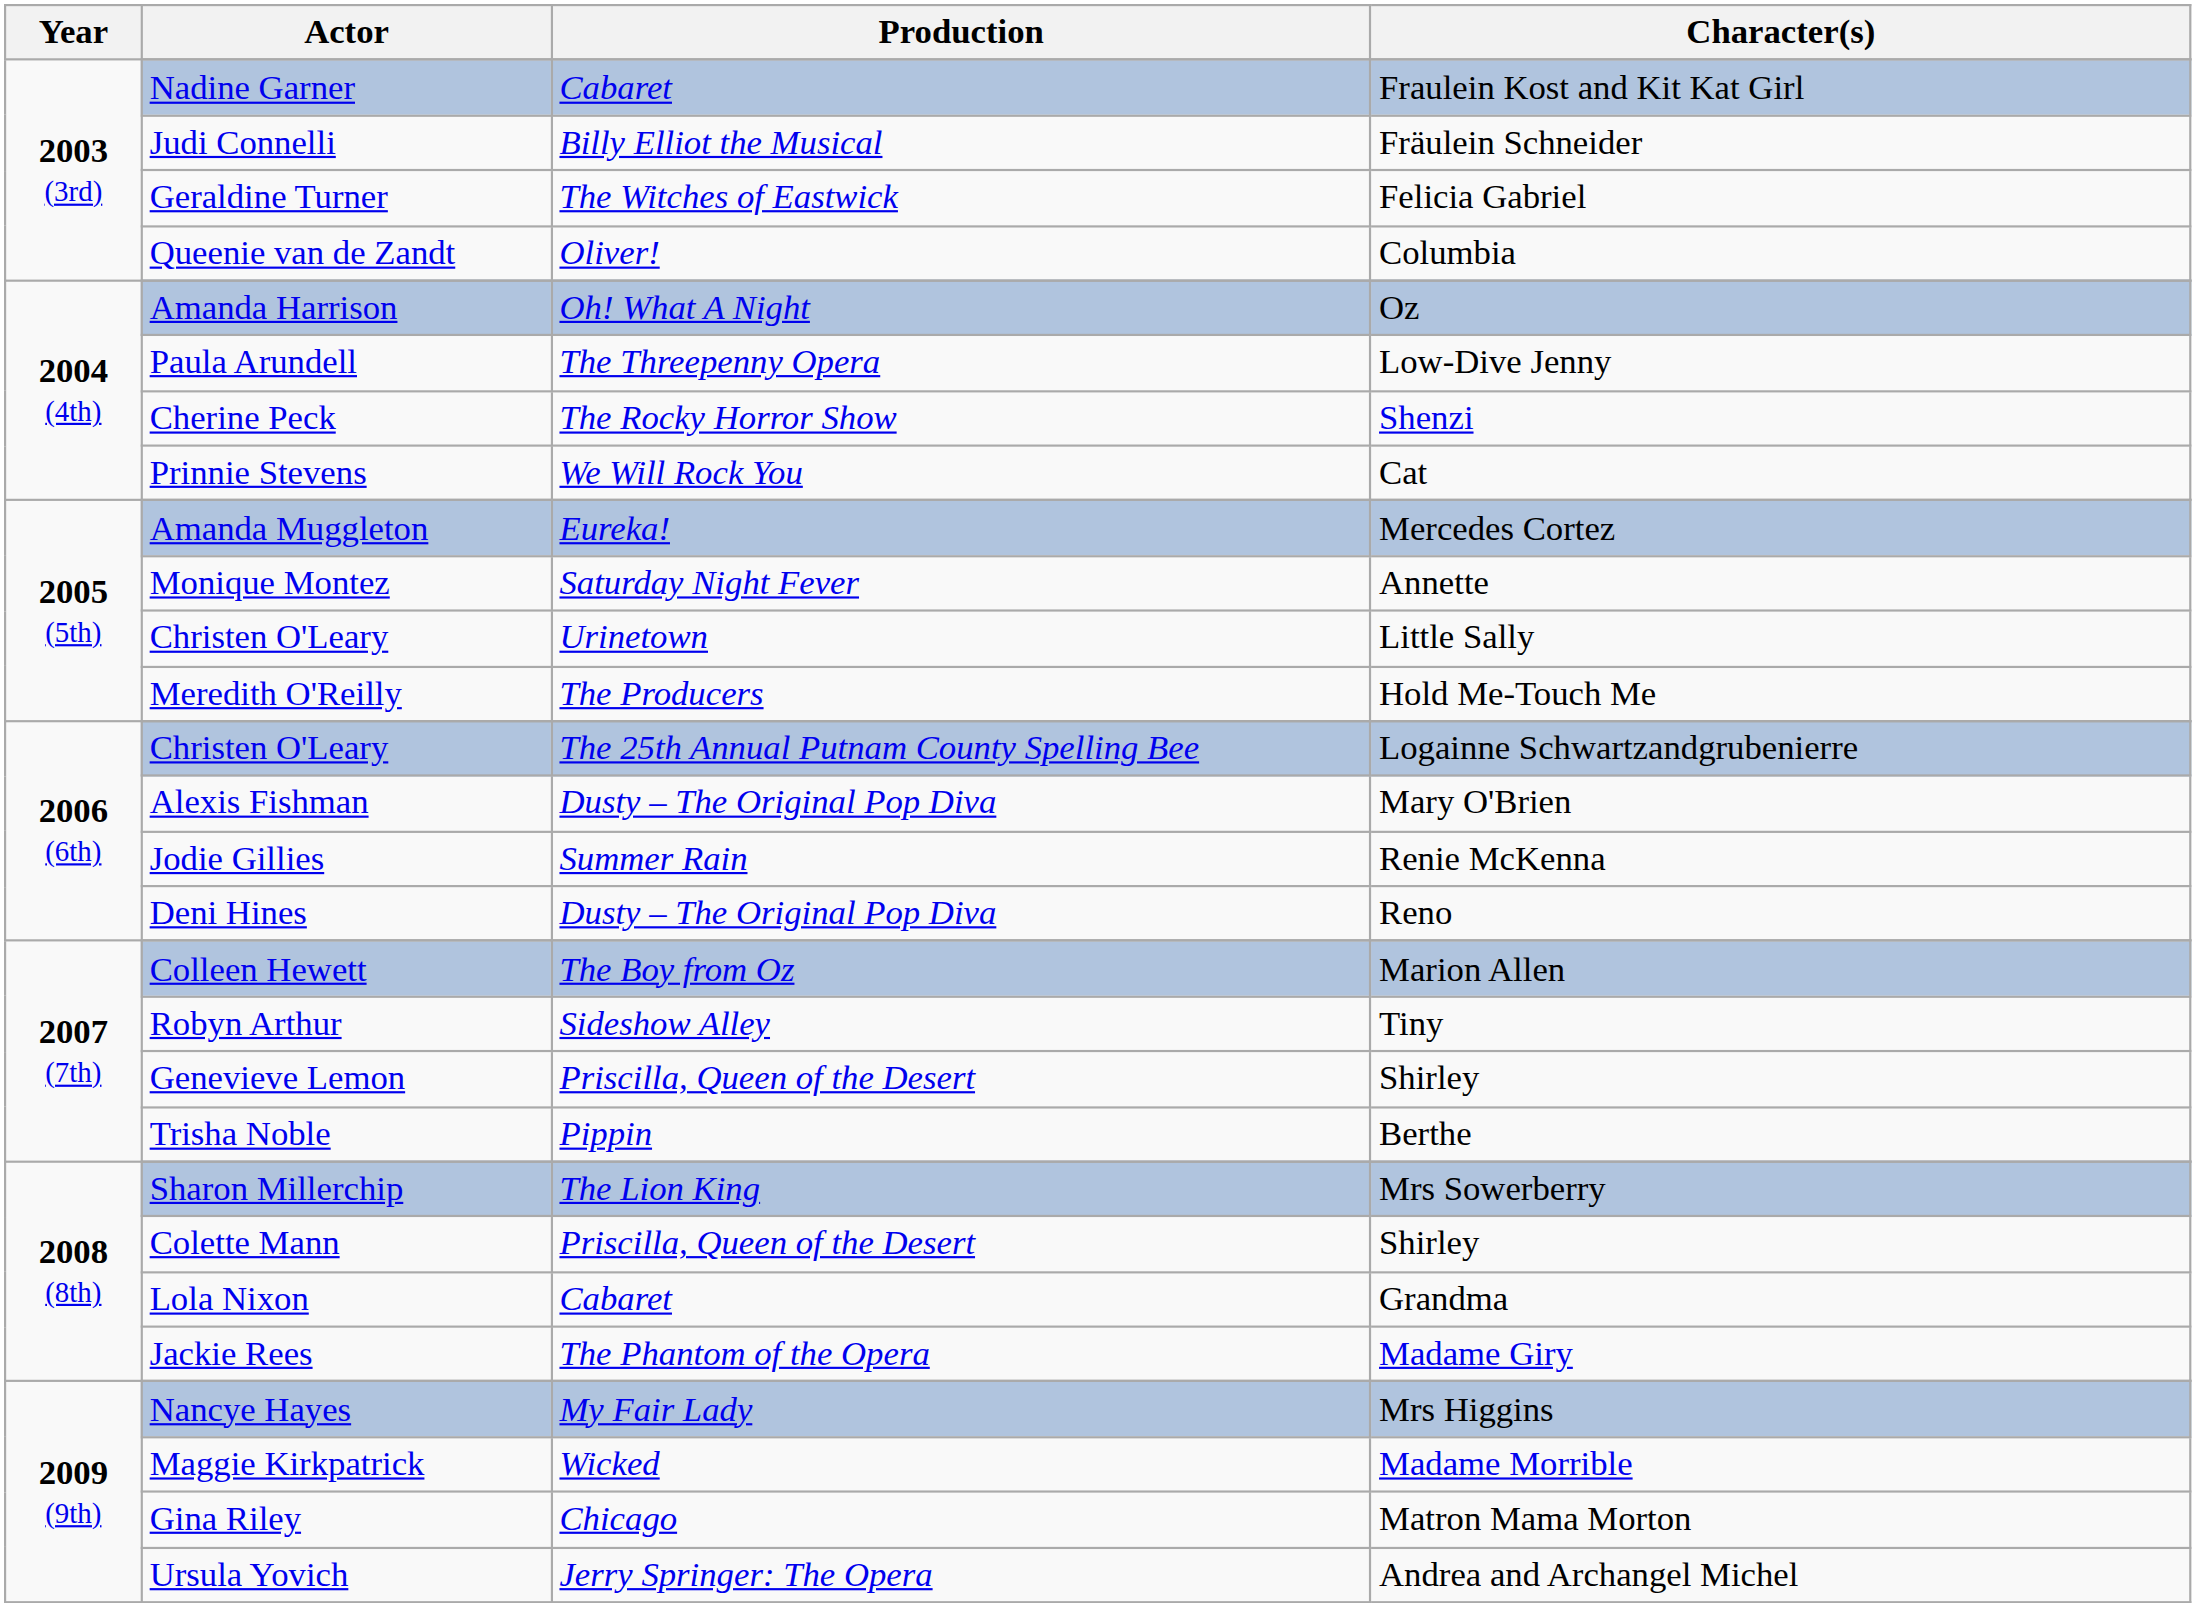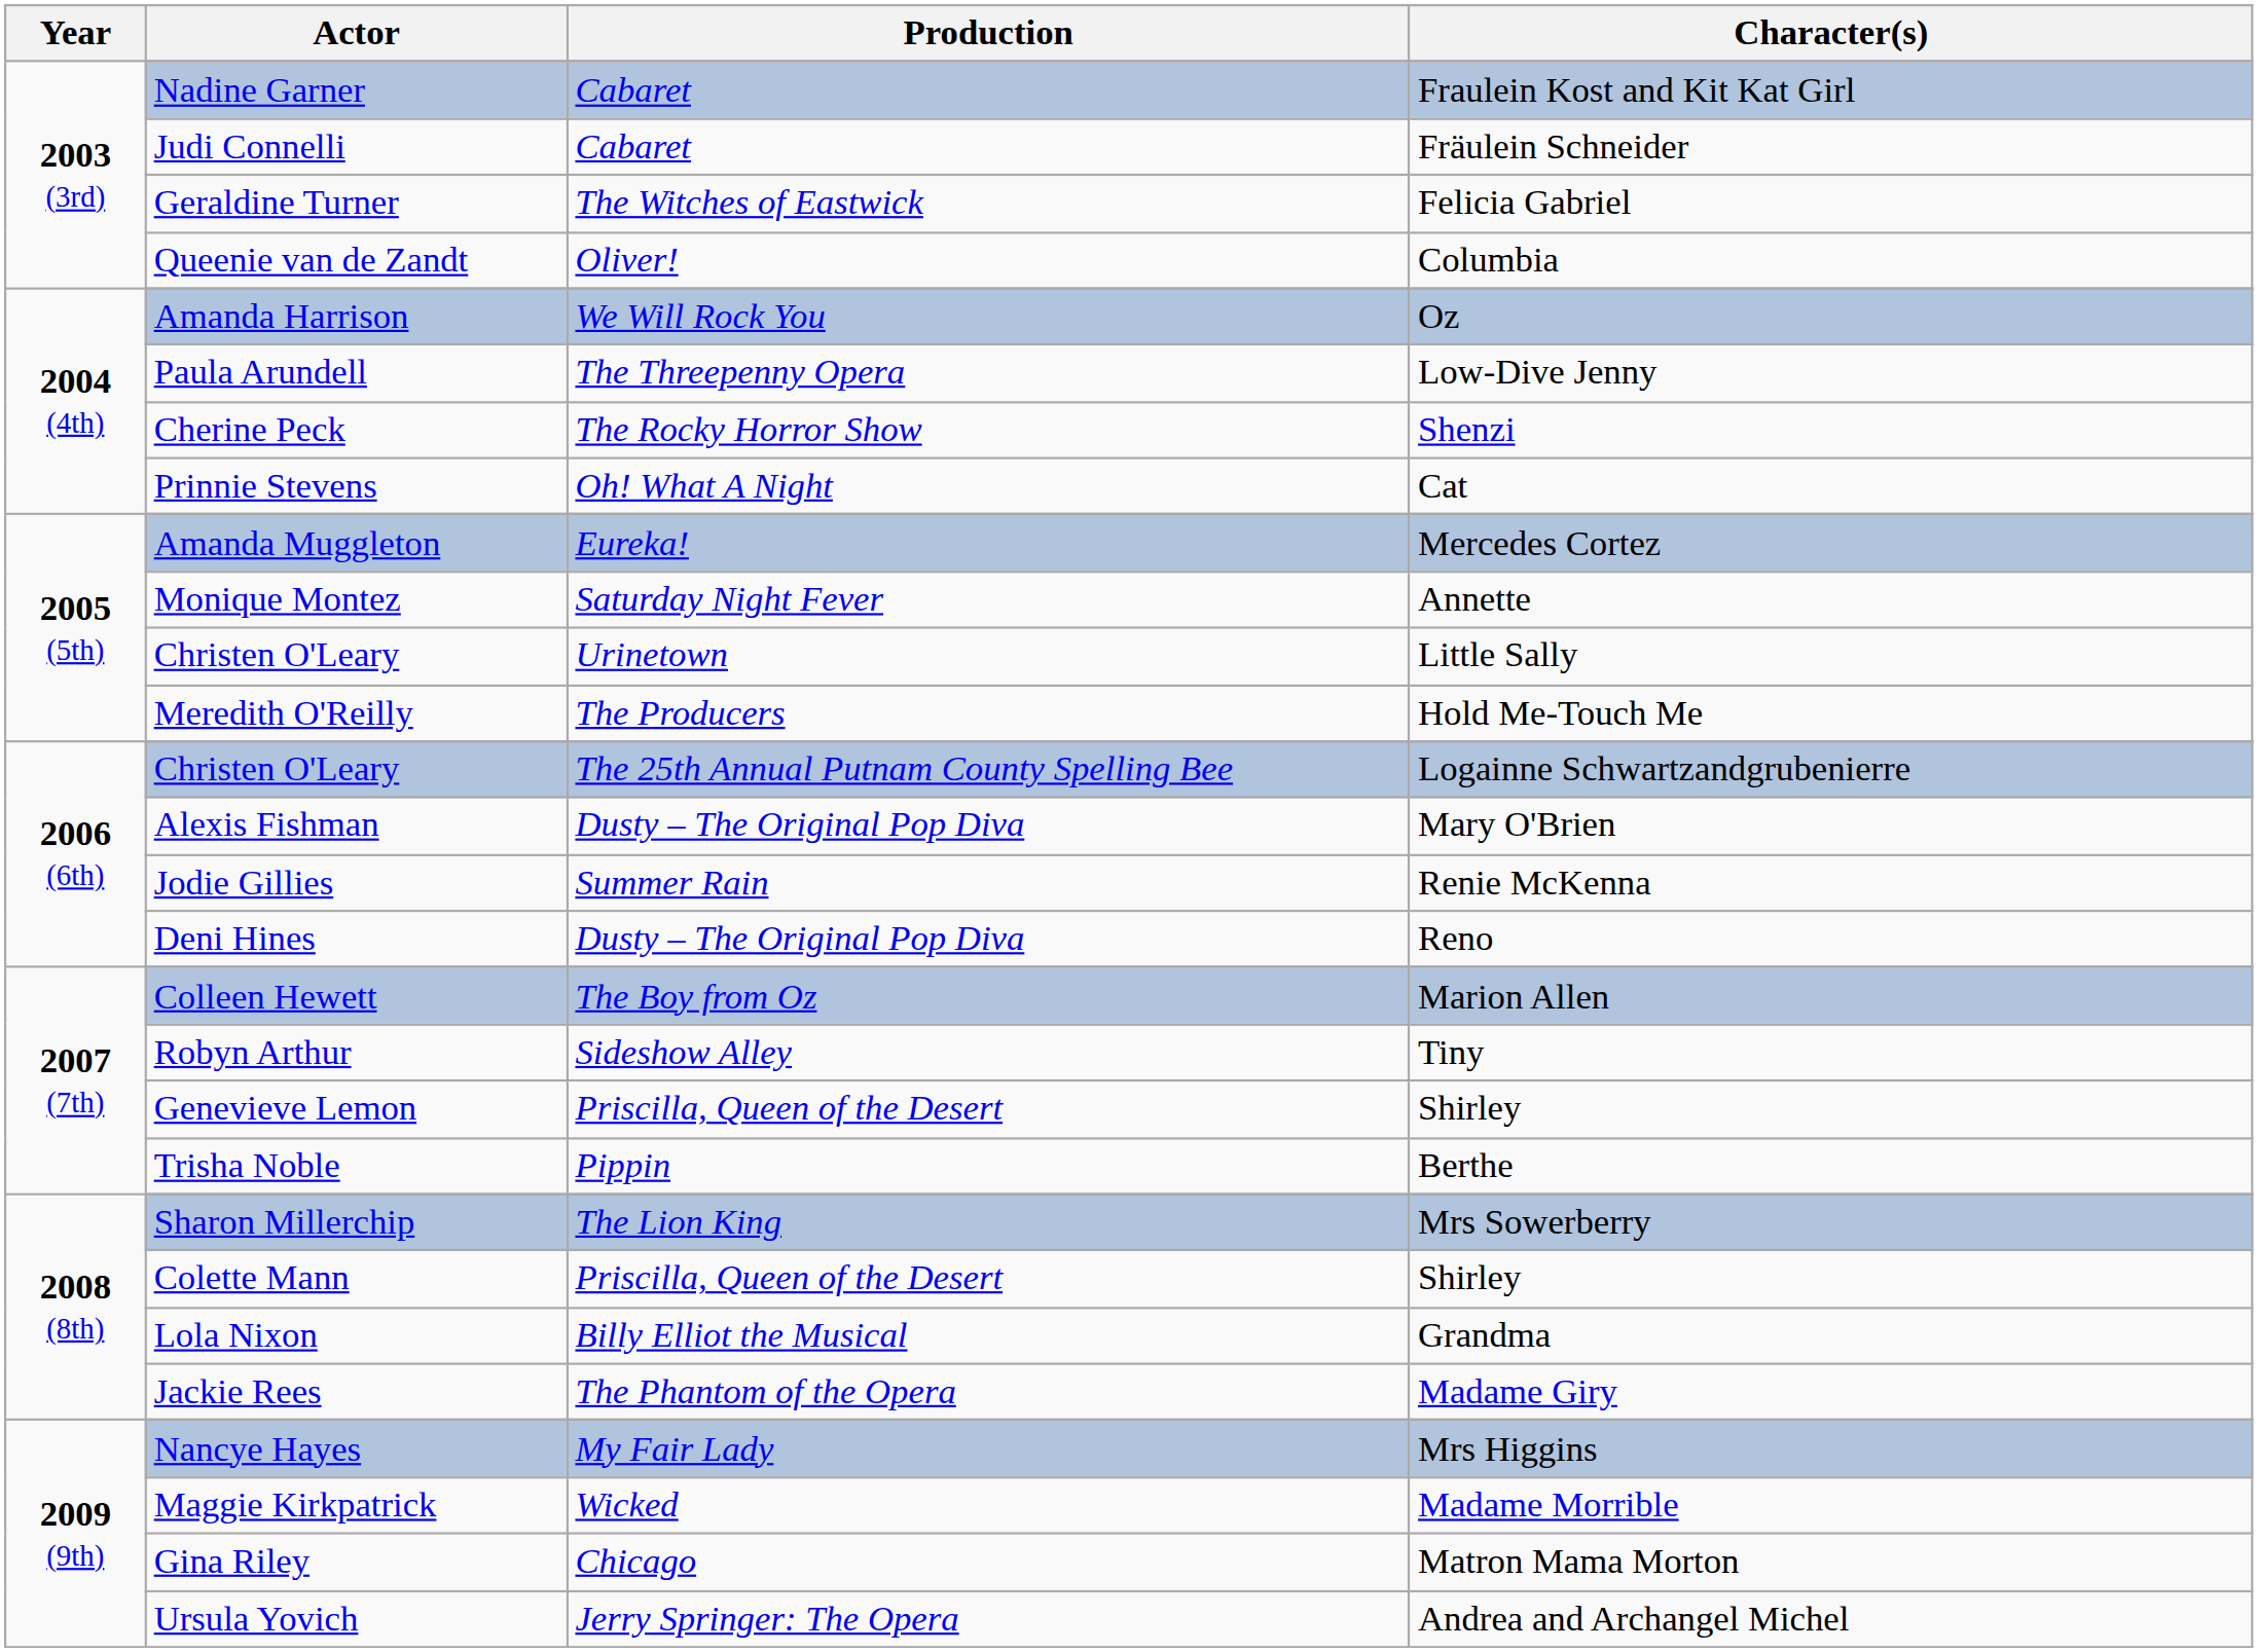Judi Connelli | Production: Billy Elliot the Musical -> Cabaret
Amanda Harrison | Production: Oh! What A Night -> We Will Rock You
Prinnie Stevens | Production: We Will Rock You -> Oh! What A Night
Lola Nixon | Production: Cabaret -> Billy Elliot the Musical
